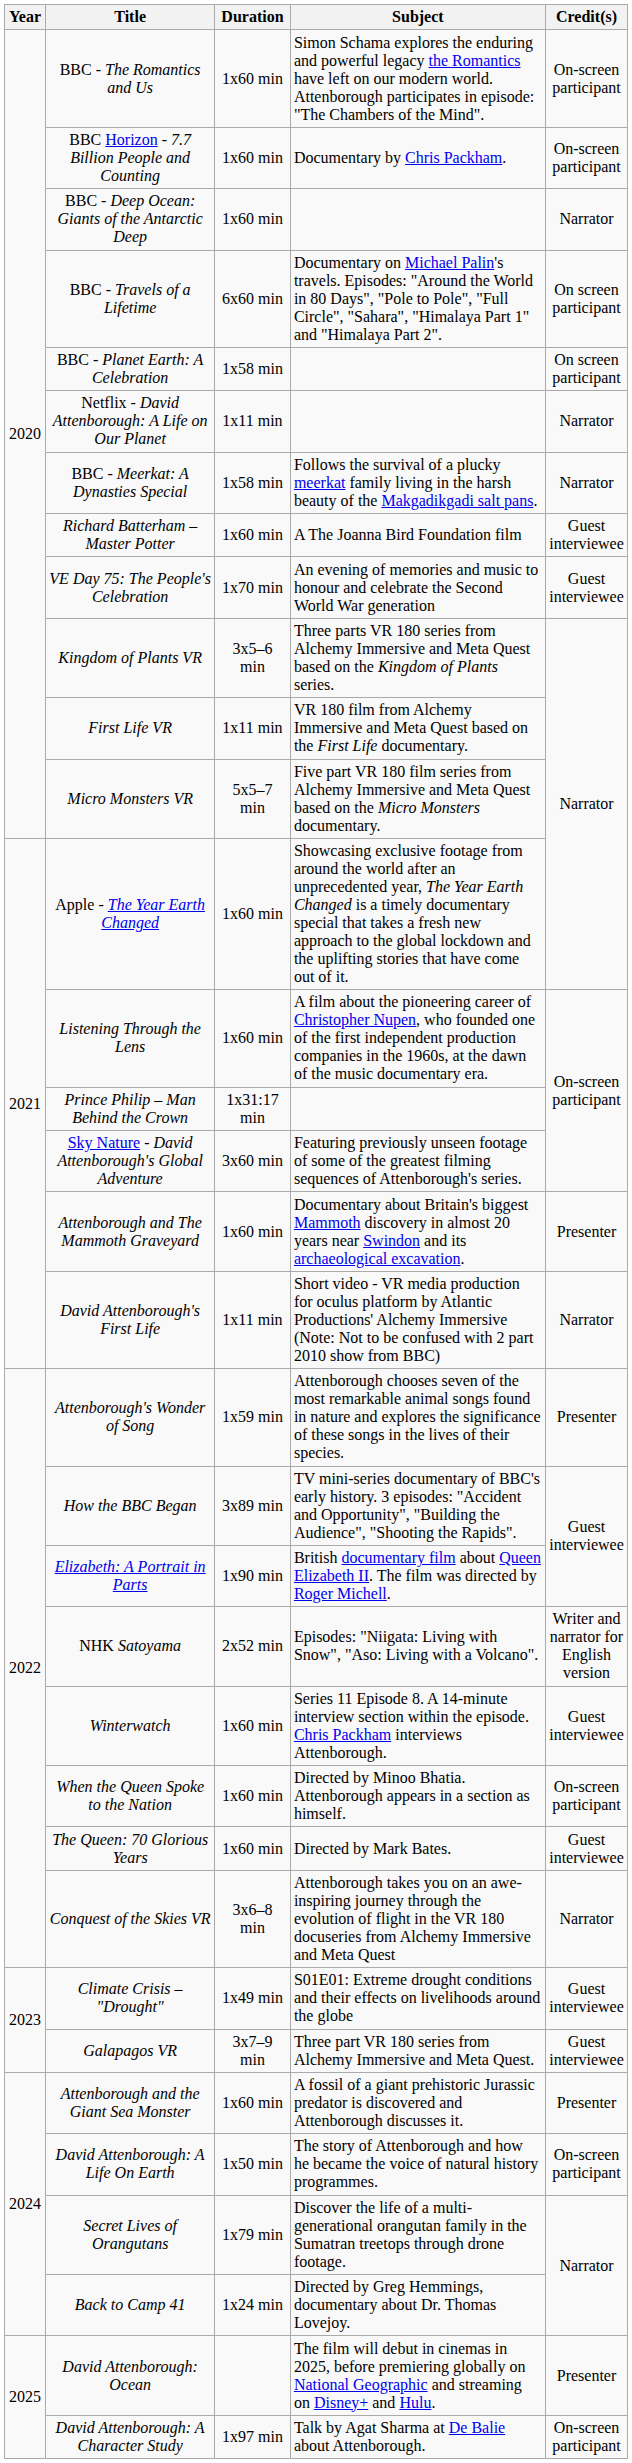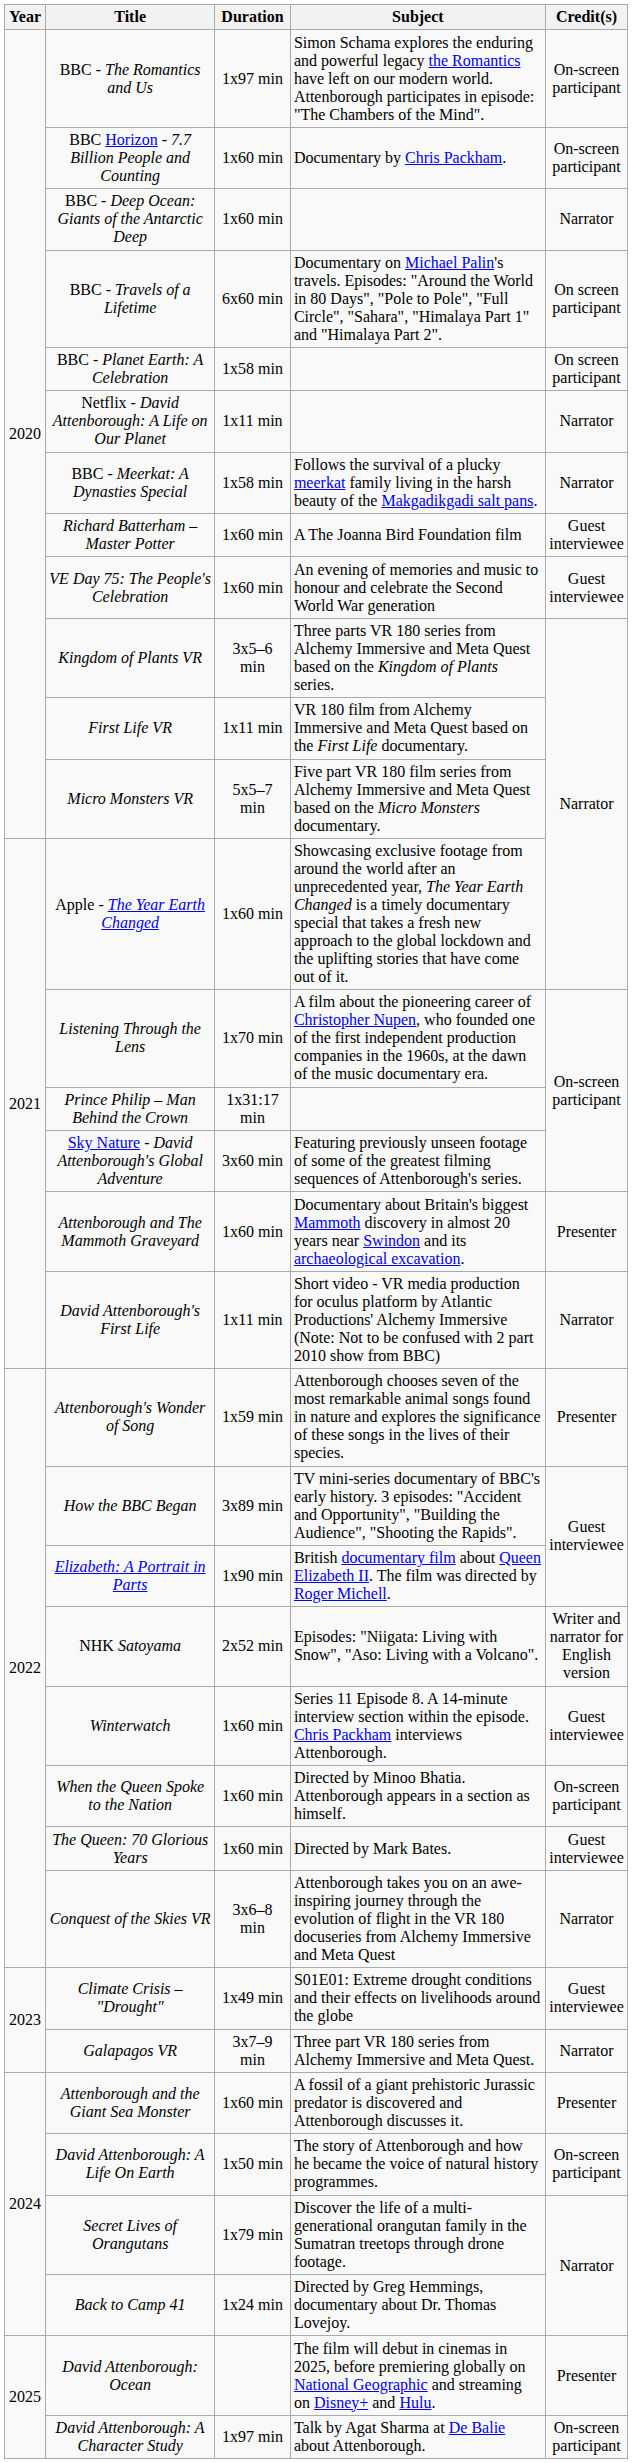BBC - The Romantics and Us | Duration: 1x60 min -> 1x97 min
VE Day 75: The People's Celebration | Duration: 1x70 min -> 1x60 min
Listening Through the Lens | Duration: 1x60 min -> 1x70 min
Galapagos VR | Credit(s): Guest interviewee -> Narrator
